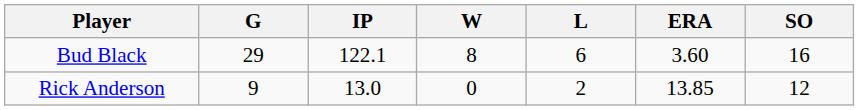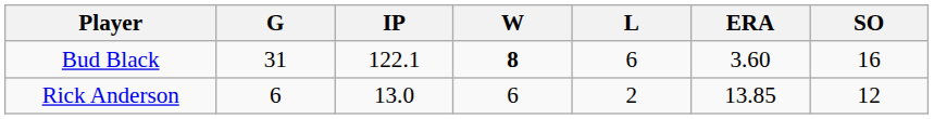Bud Black | G: 29 -> 31
Bud Black | W: normal -> bold
Rick Anderson | G: 9 -> 6
Rick Anderson | W: 0 -> 6
